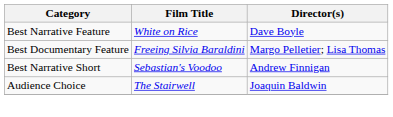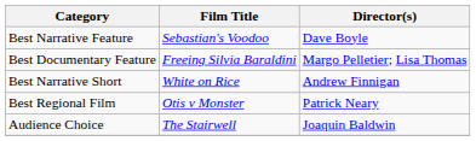Best Narrative Feature | Film Title: White on Rice -> Sebastian's Voodoo
Best Narrative Short | Film Title: Sebastian's Voodoo -> White on Rice
+ row: Best Regional Film | Otis v Monster | Patrick Neary
